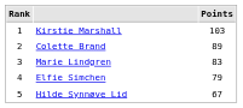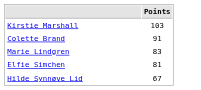- column: Rank | 1 | 2 | 3 | 4 | 5
Colette Brand | Points: 89 -> 91
Elfie Simchen | Points: 79 -> 81
